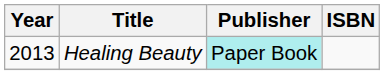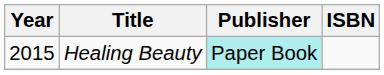Healing Beauty | Year: 2013 -> 2015
